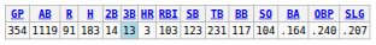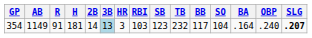354 | AB: 1119 -> 1149
354 | H: 183 -> 181
354 | TB: 231 -> 232
354 | SLG: normal -> bold
